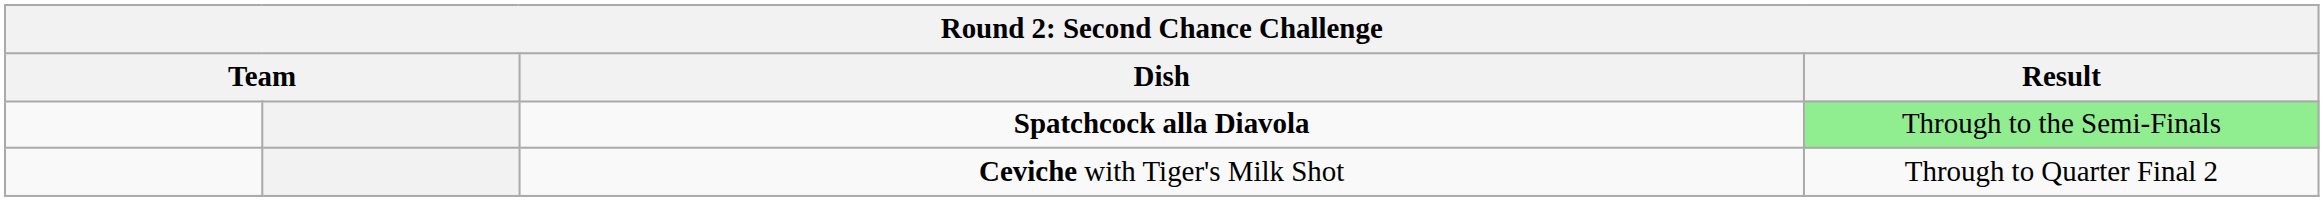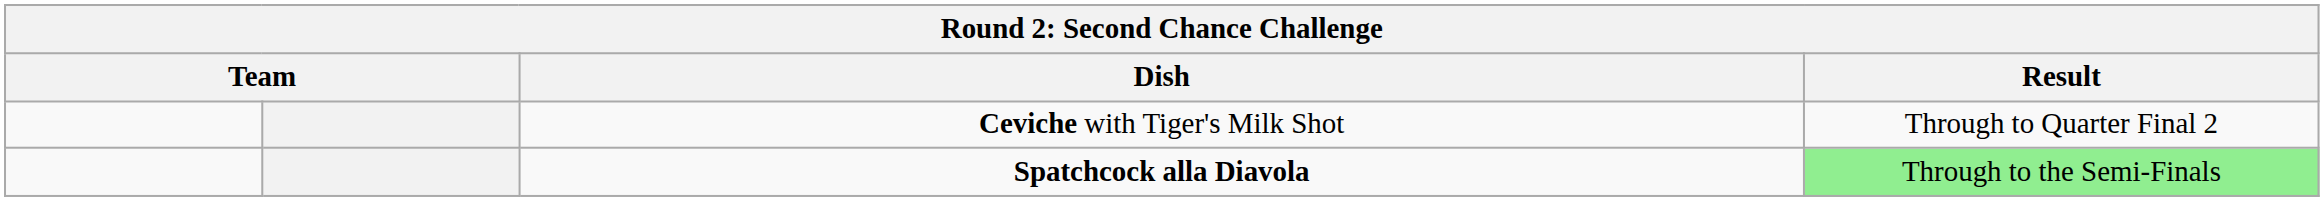rows swapped: Spatchcock alla Diavola <-> Ceviche with Tiger's Milk Shot
